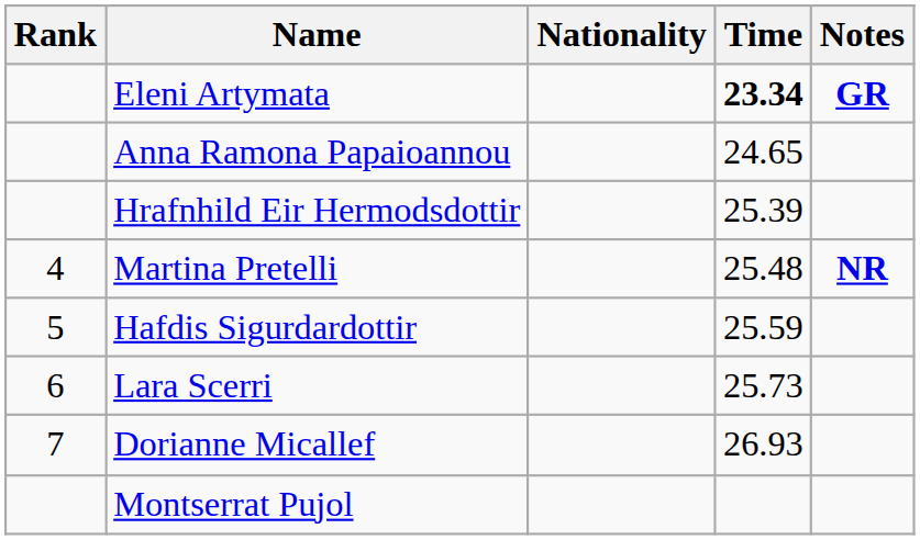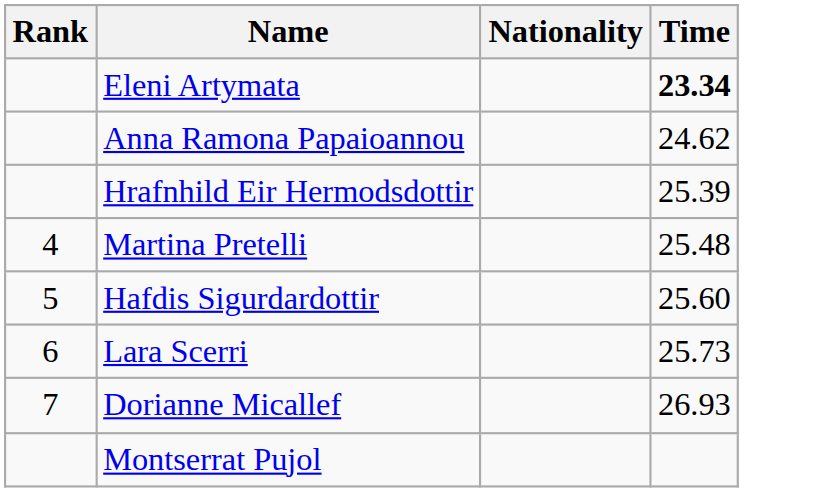- column: Notes | GR | NR
Anna Ramona Papaioannou | Time: 24.65 -> 24.62
Hafdis Sigurdardottir | Time: 25.59 -> 25.60
